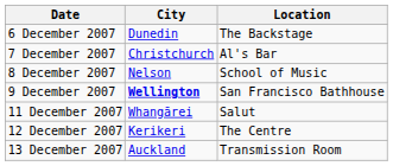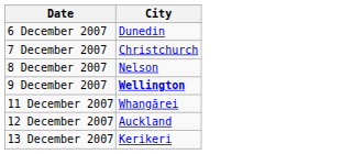- column: Location | The Backstage | Al's Bar | School of Music | San Francisco Bathhouse | Salut | The Centre | Transmission Room
12 December 2007 | City: Kerikeri -> Auckland
13 December 2007 | City: Auckland -> Kerikeri
